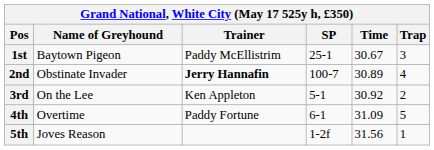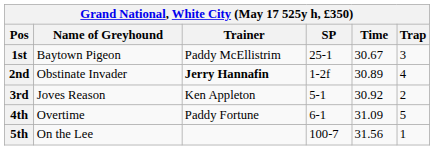2nd | SP: 100-7 -> 1-2f
3rd | Name of Greyhound: On the Lee -> Joves Reason
5th | Name of Greyhound: Joves Reason -> On the Lee
5th | SP: 1-2f -> 100-7
